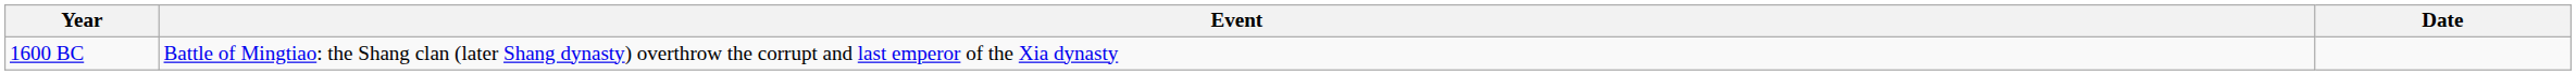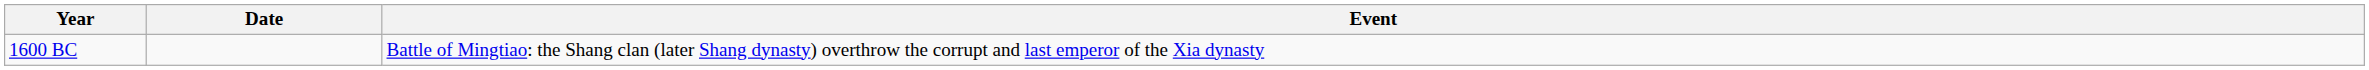columns swapped: Date <-> Event
